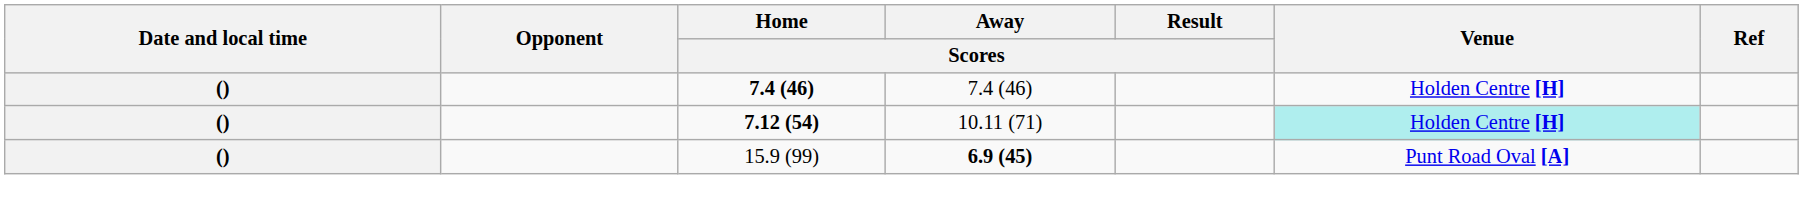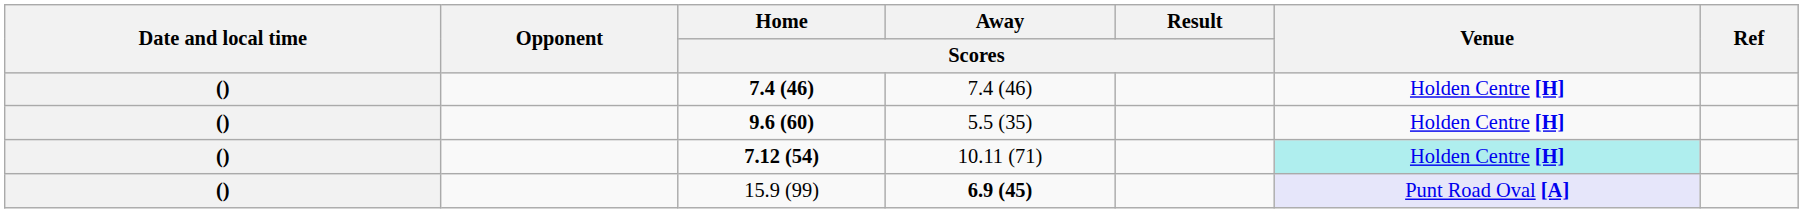+ row: () | 9.6 (60) | 5.5 (35) | Holden Centre [H]
15.9 (99) | Venue: no background -> lavender background
